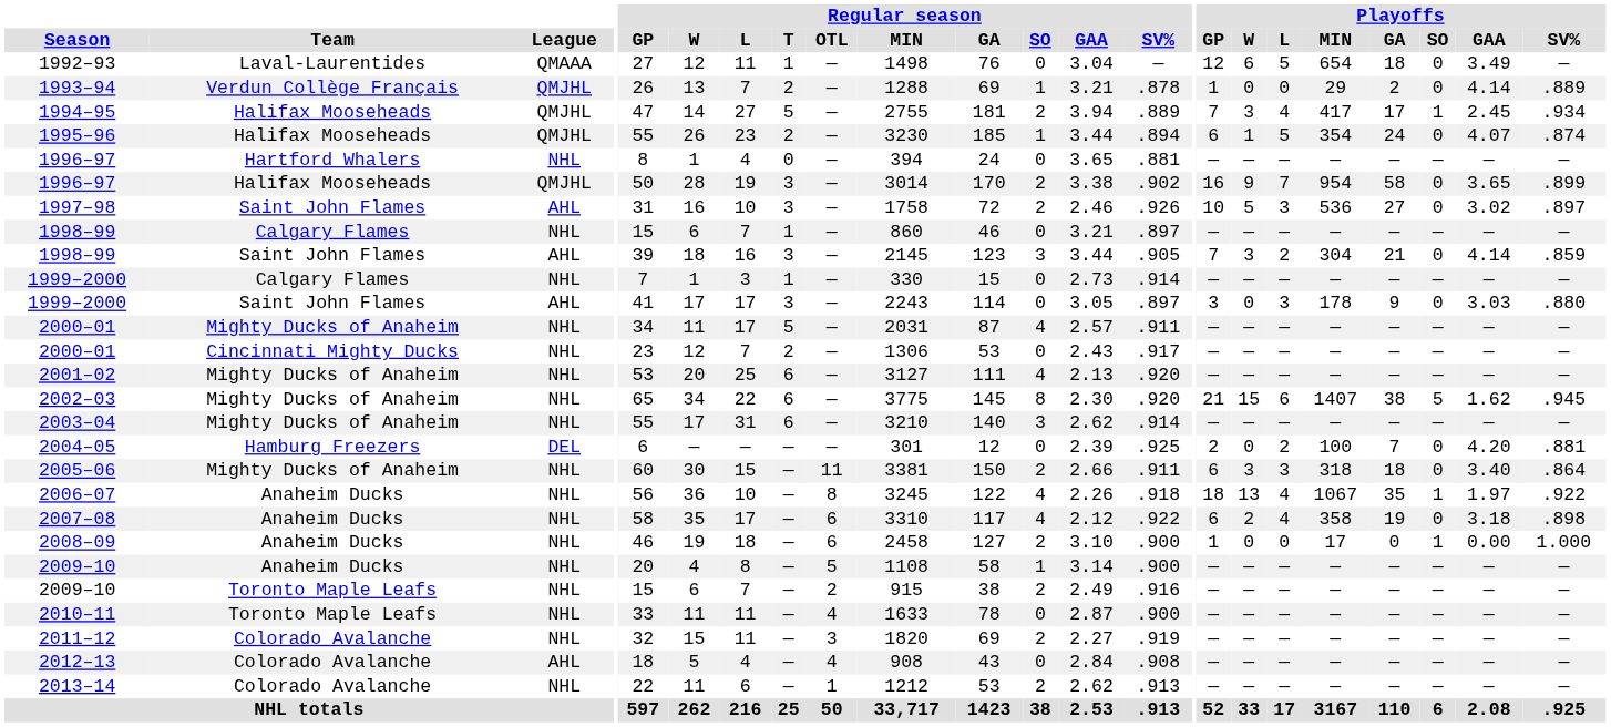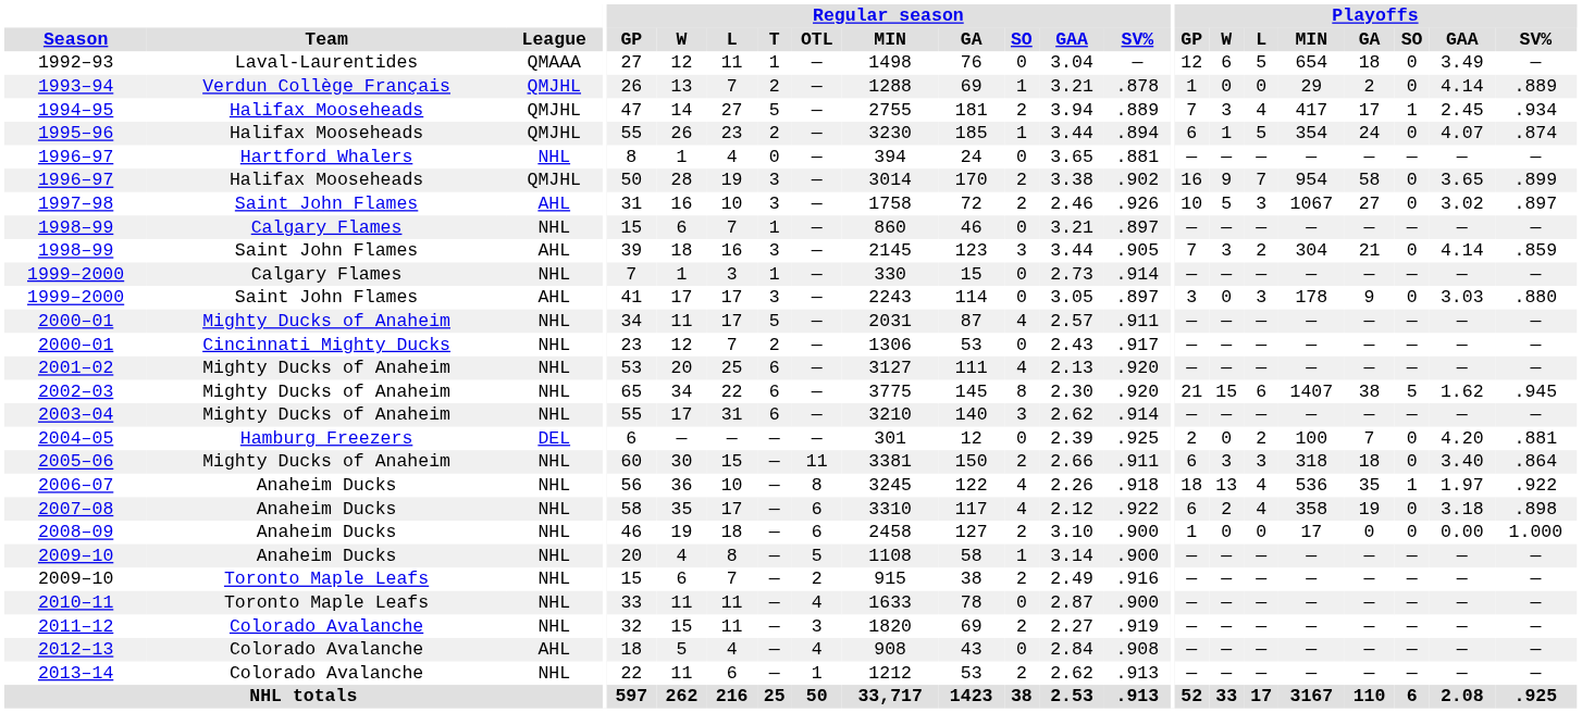1997–98 | Playoffs / MIN: 536 -> 1067
2006–07 | Playoffs / MIN: 1067 -> 536
2008–09 | Playoffs / SO: 1 -> 0
